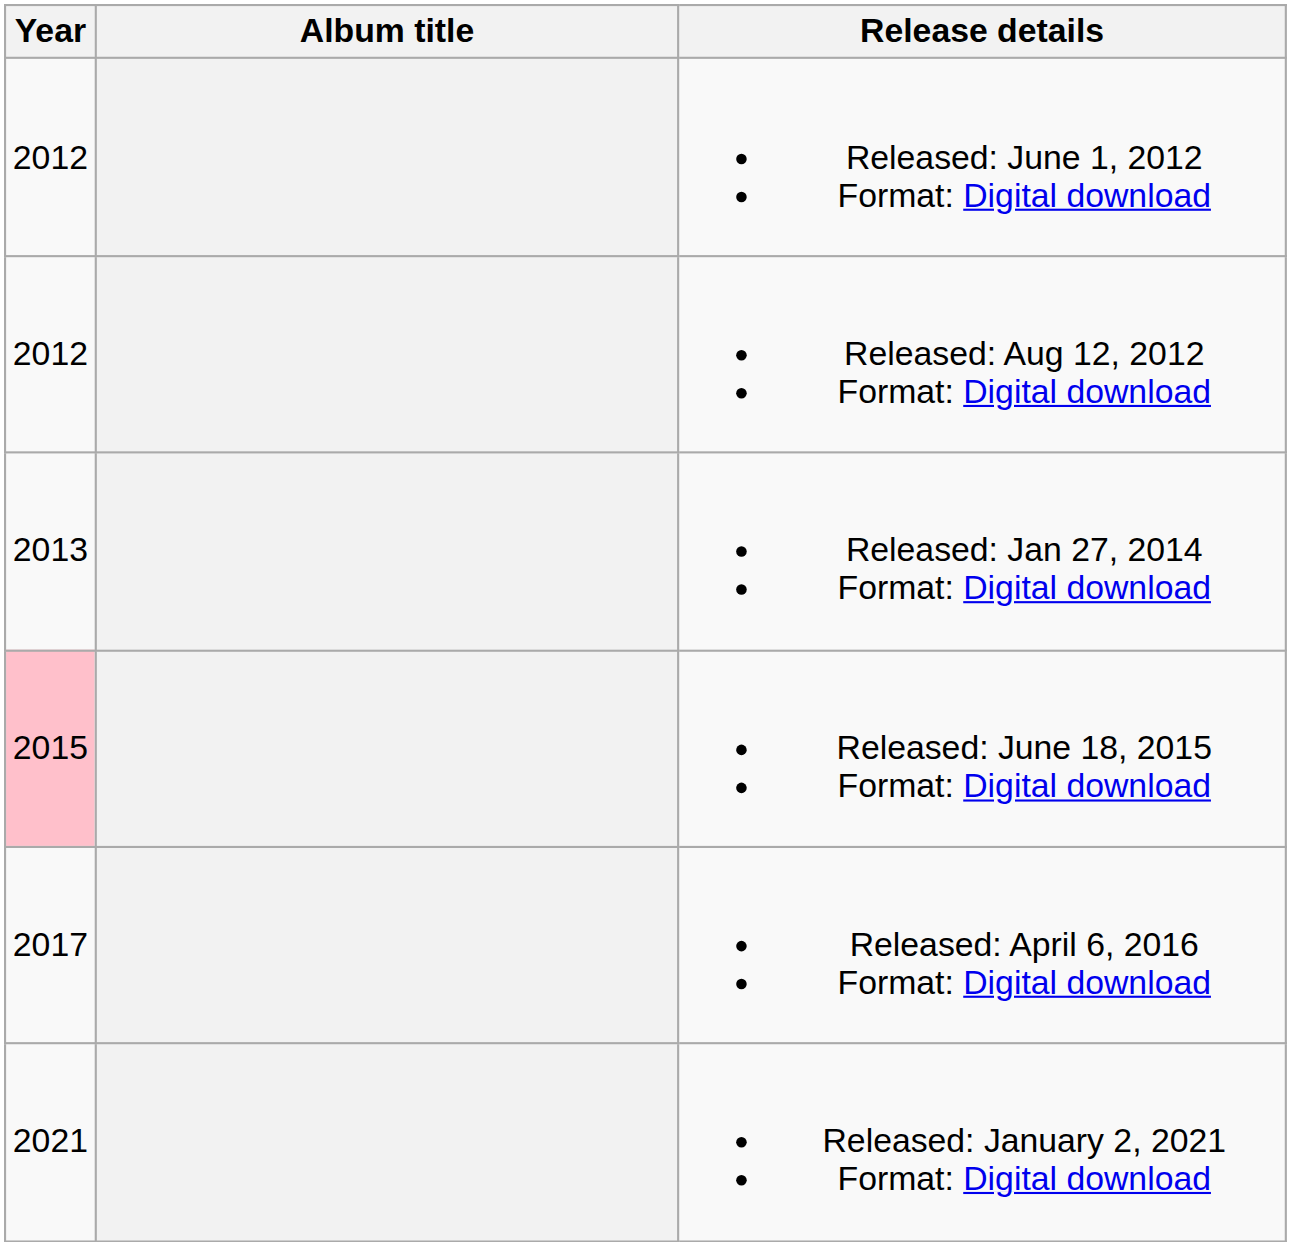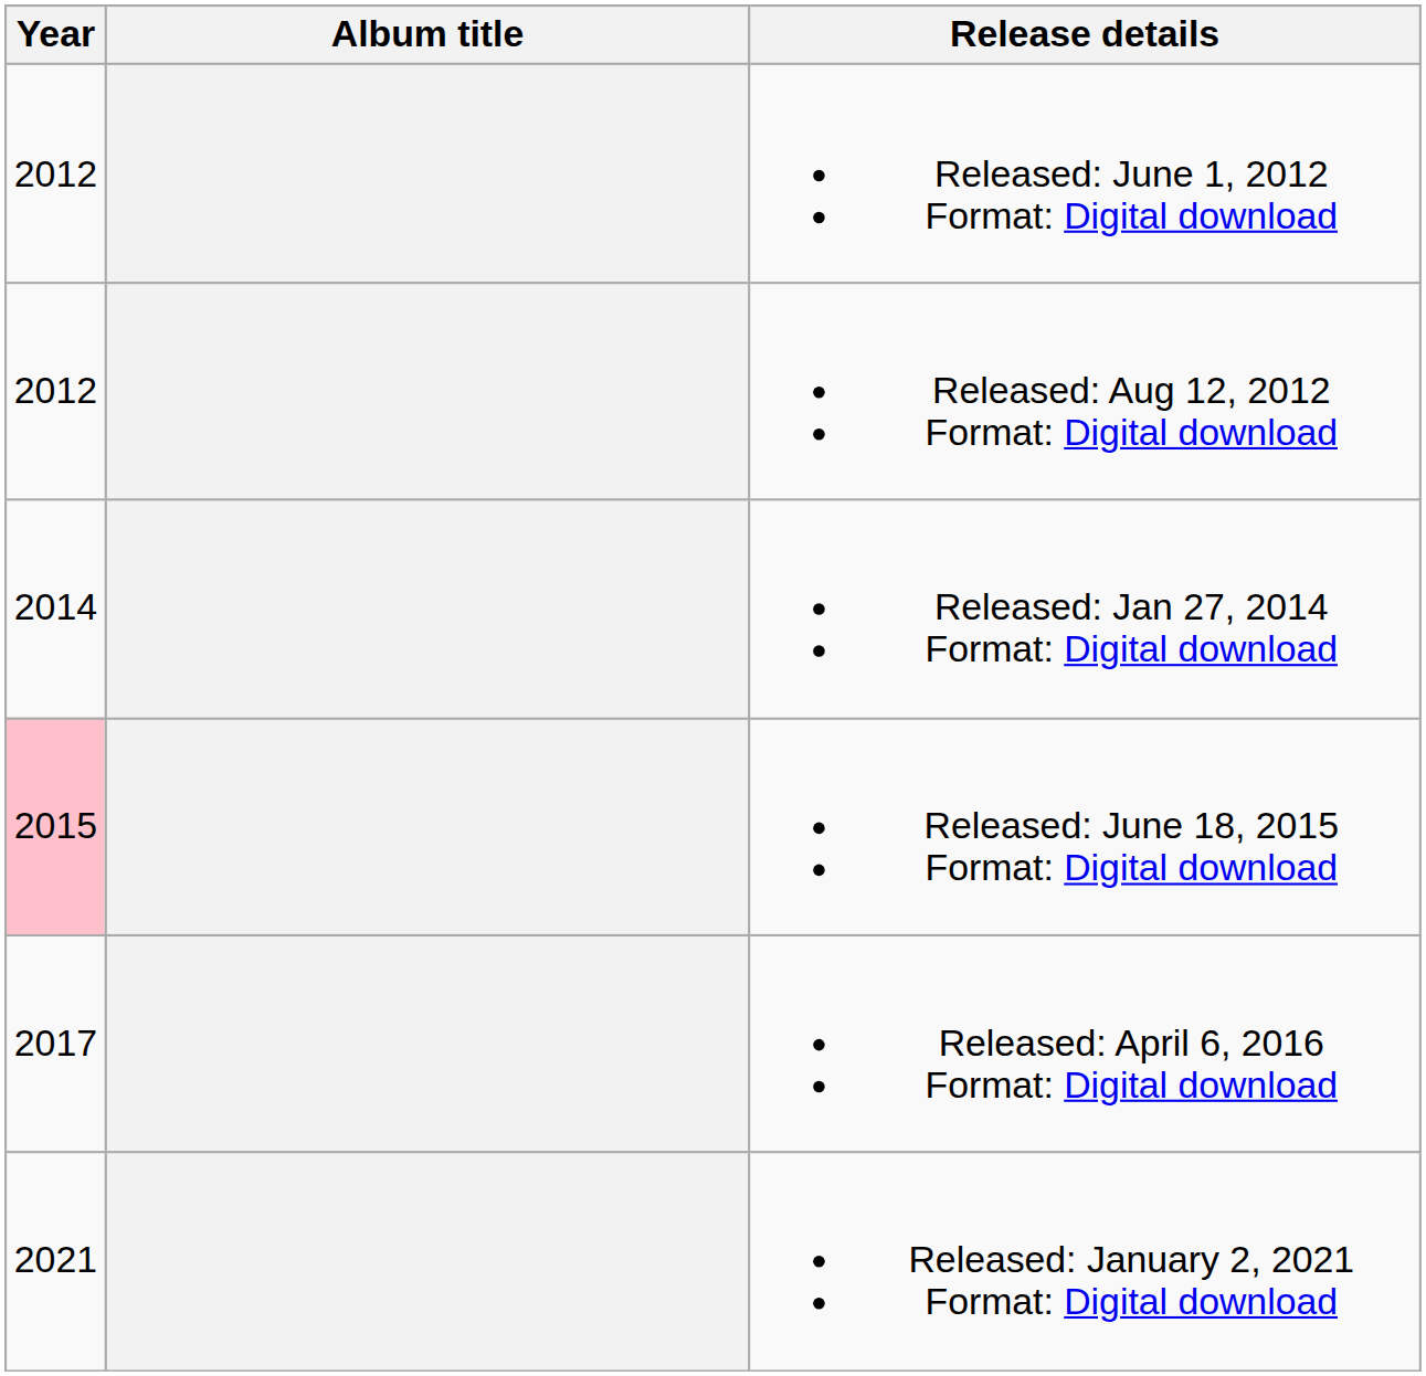Released: Jan 27, 2014 Format: Digital download | Year: 2013 -> 2014
